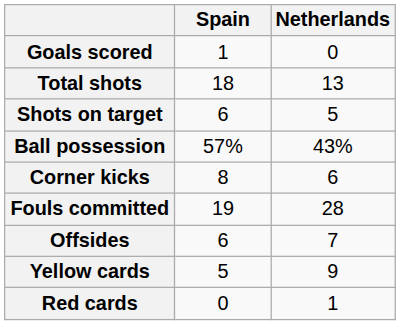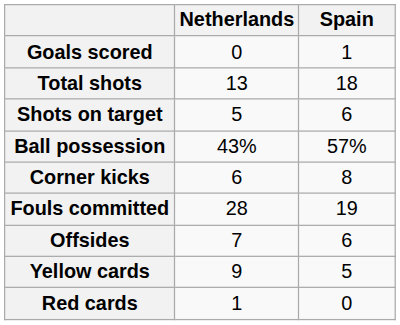columns swapped: Netherlands <-> Spain
